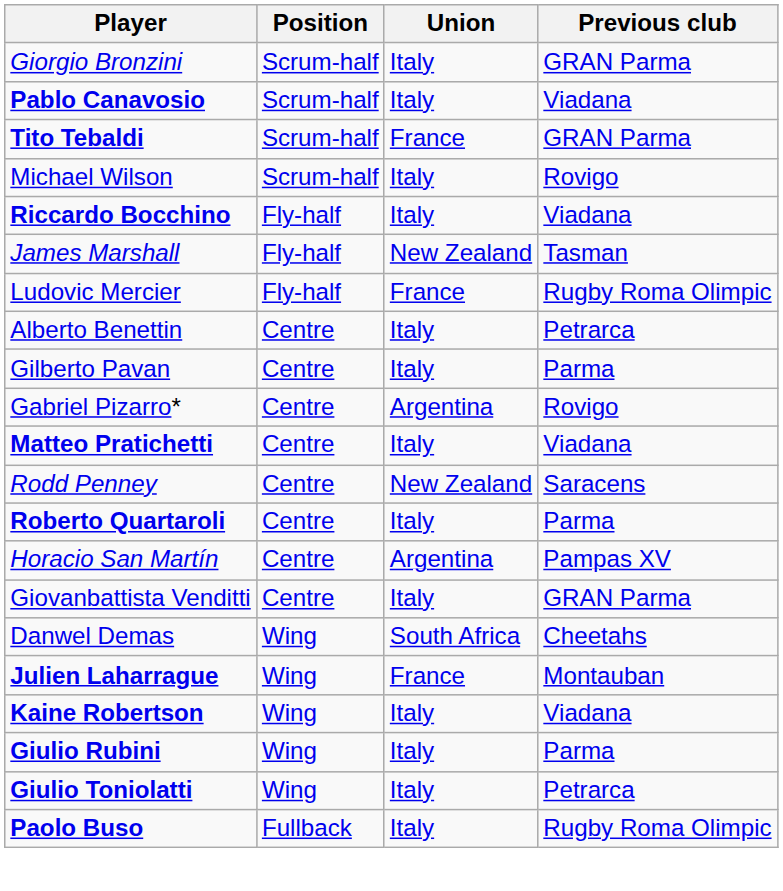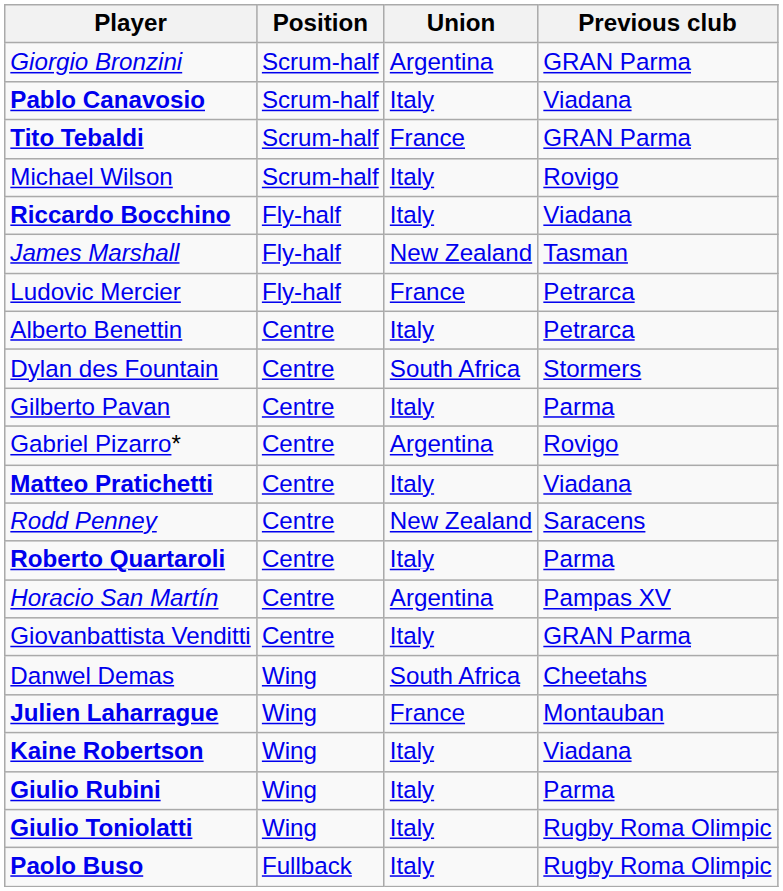Giorgio Bronzini | Union: Italy -> Argentina
Ludovic Mercier | Previous club: Rugby Roma Olimpic -> Petrarca
+ row: Dylan des Fountain | Centre | South Africa | Stormers
Giulio Toniolatti | Previous club: Petrarca -> Rugby Roma Olimpic
